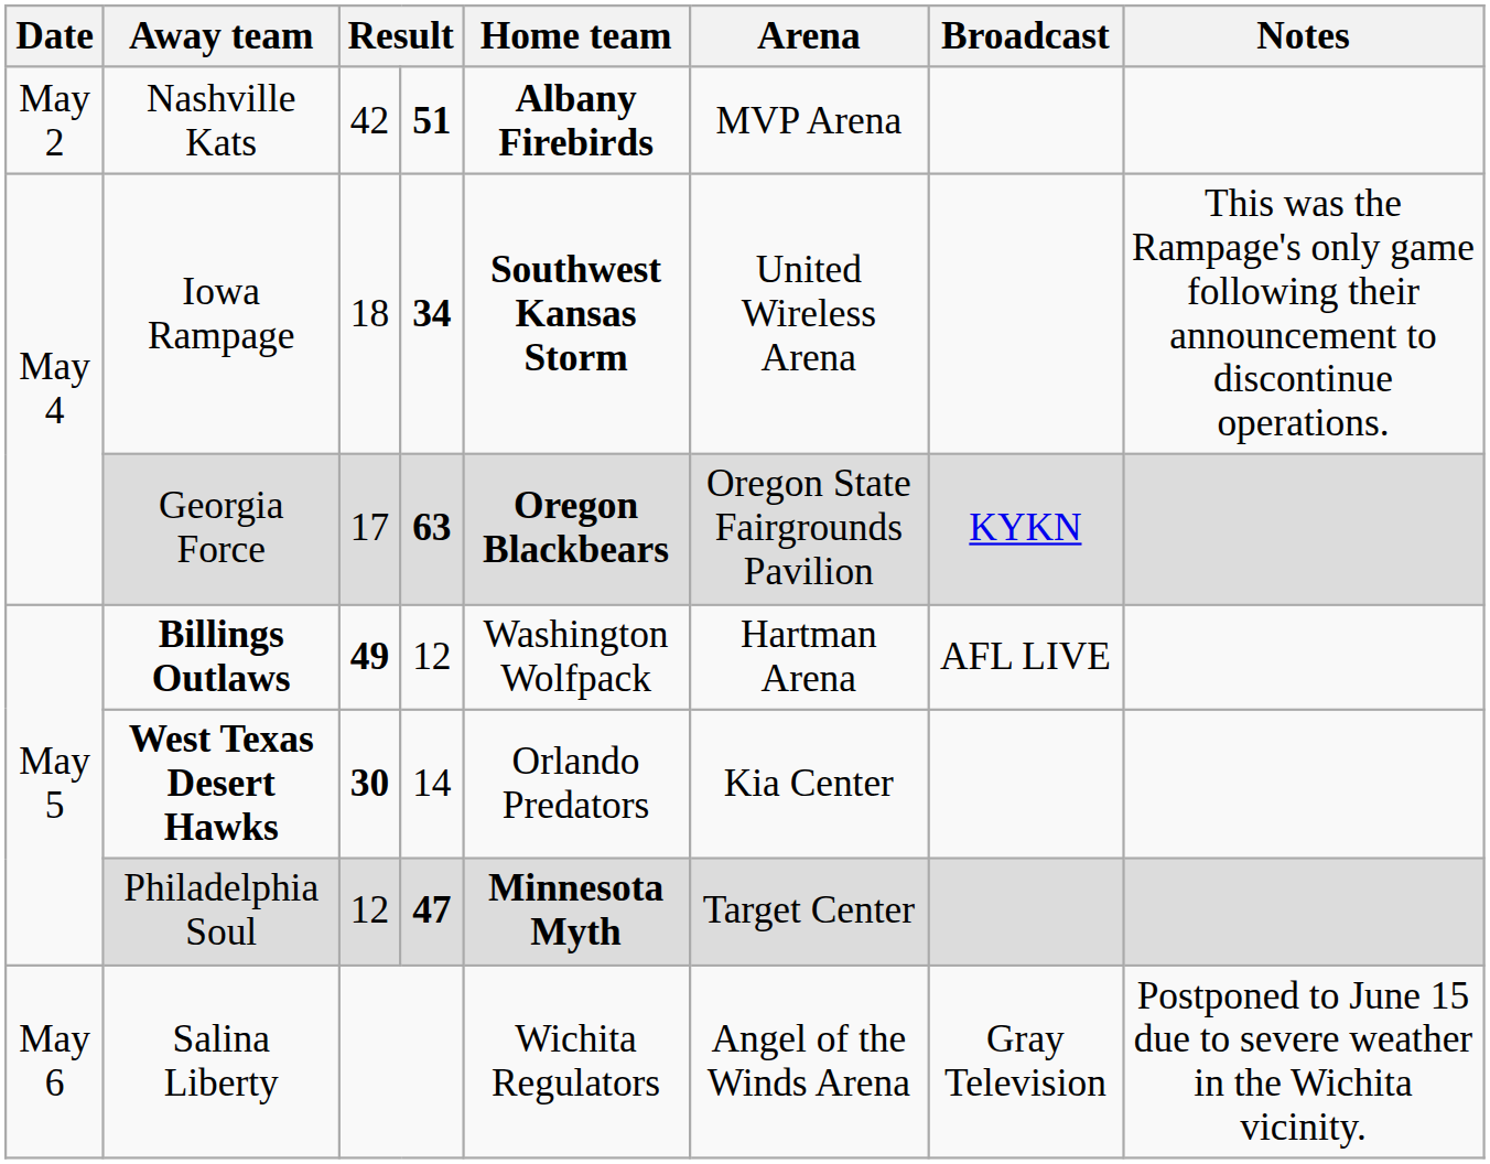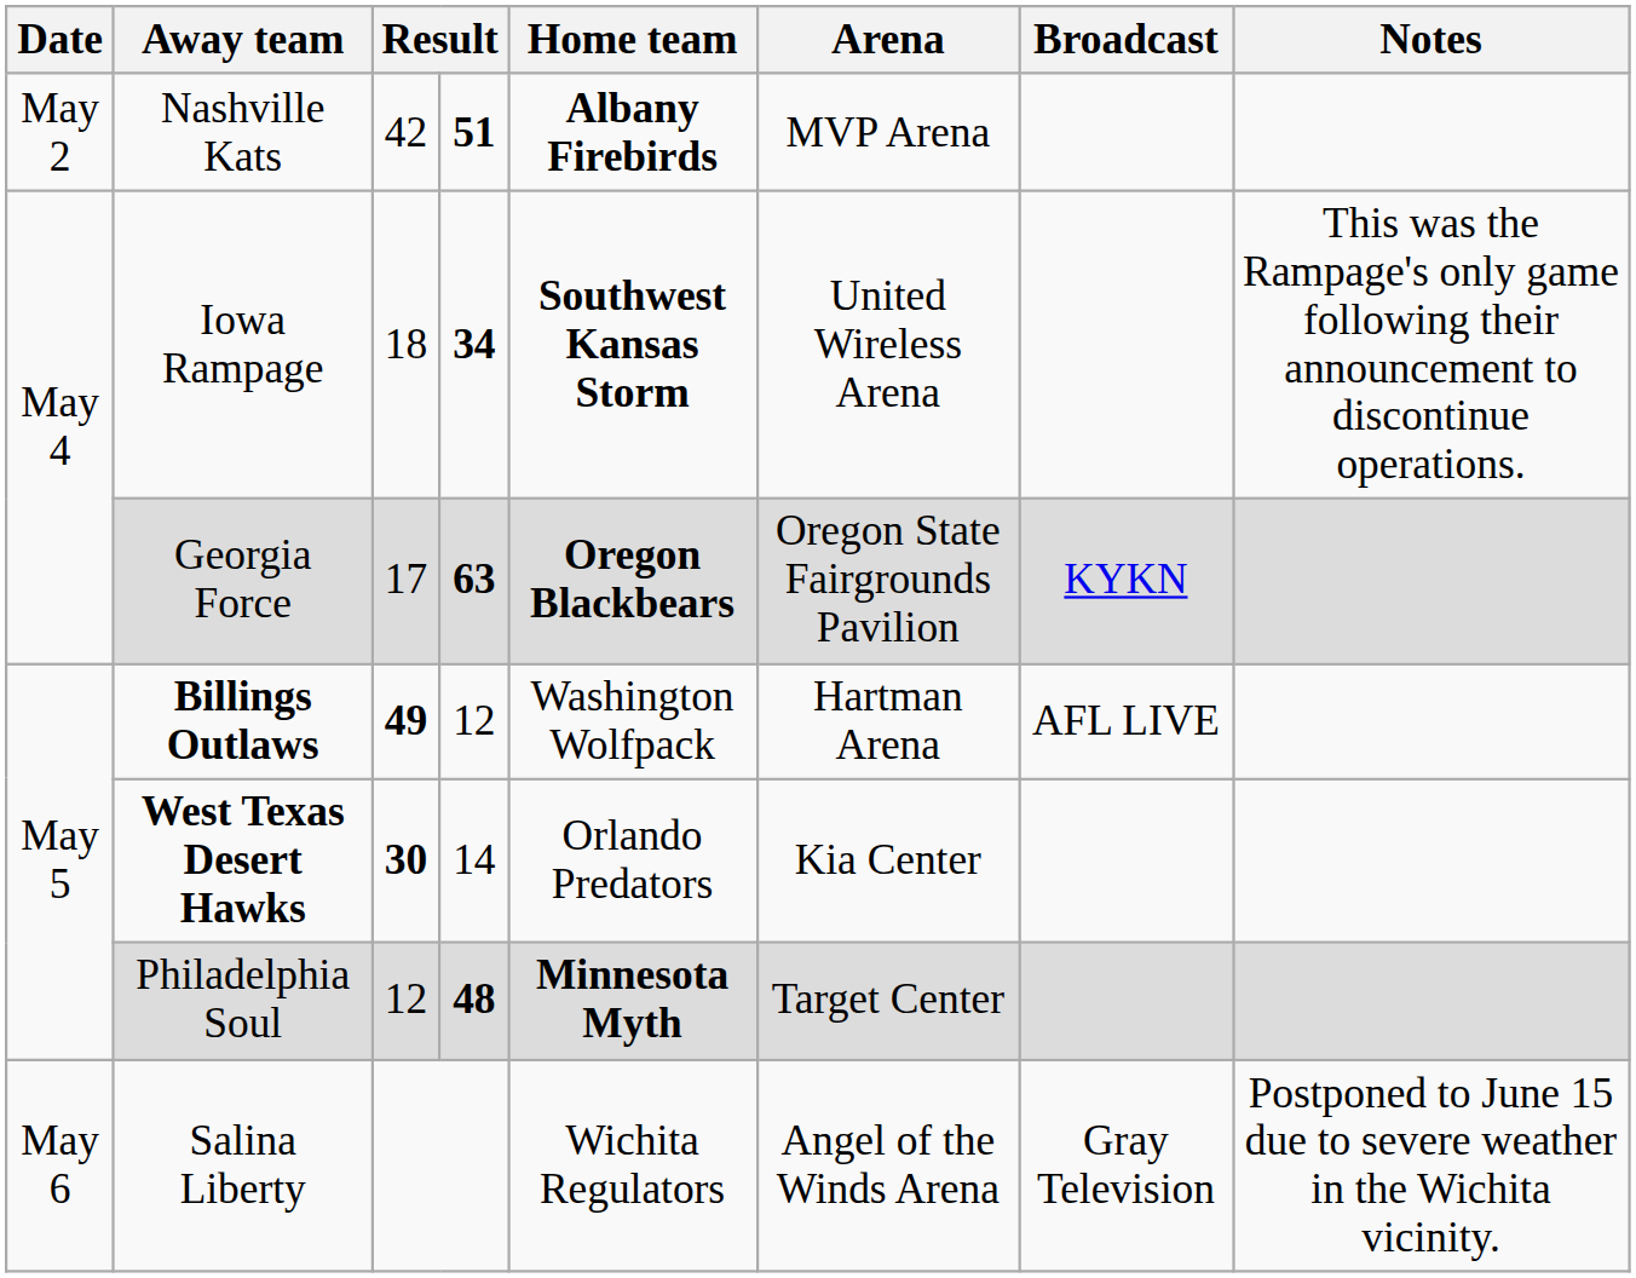Philadelphia Soul | column 4: 47 -> 48
